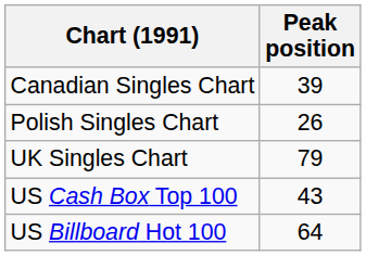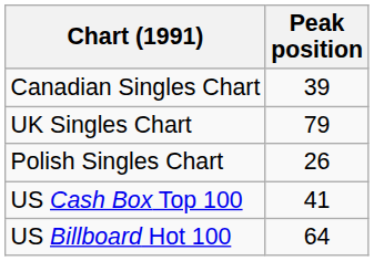rows swapped: Polish Singles Chart <-> UK Singles Chart
US Cash Box Top 100 | Peak position: 43 -> 41
